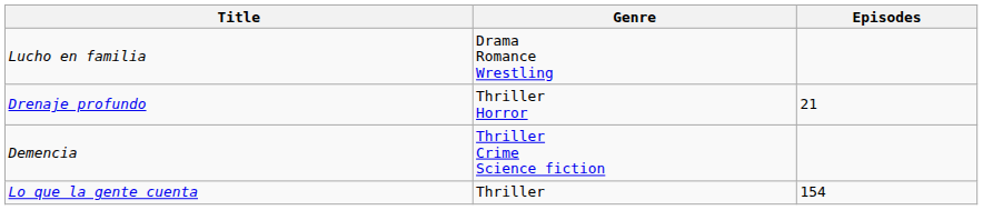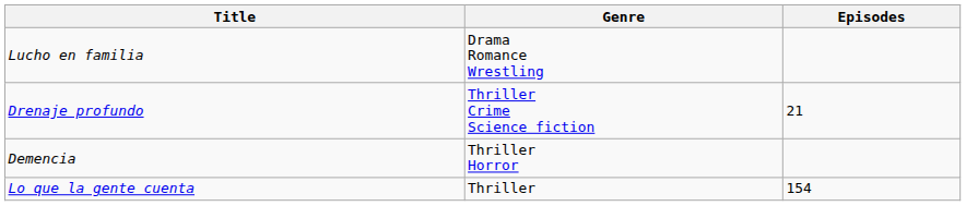Drenaje profundo | Genre: Thriller Horror -> Thriller Crime Science fiction
Demencia | Genre: Thriller Crime Science fiction -> Thriller Horror
